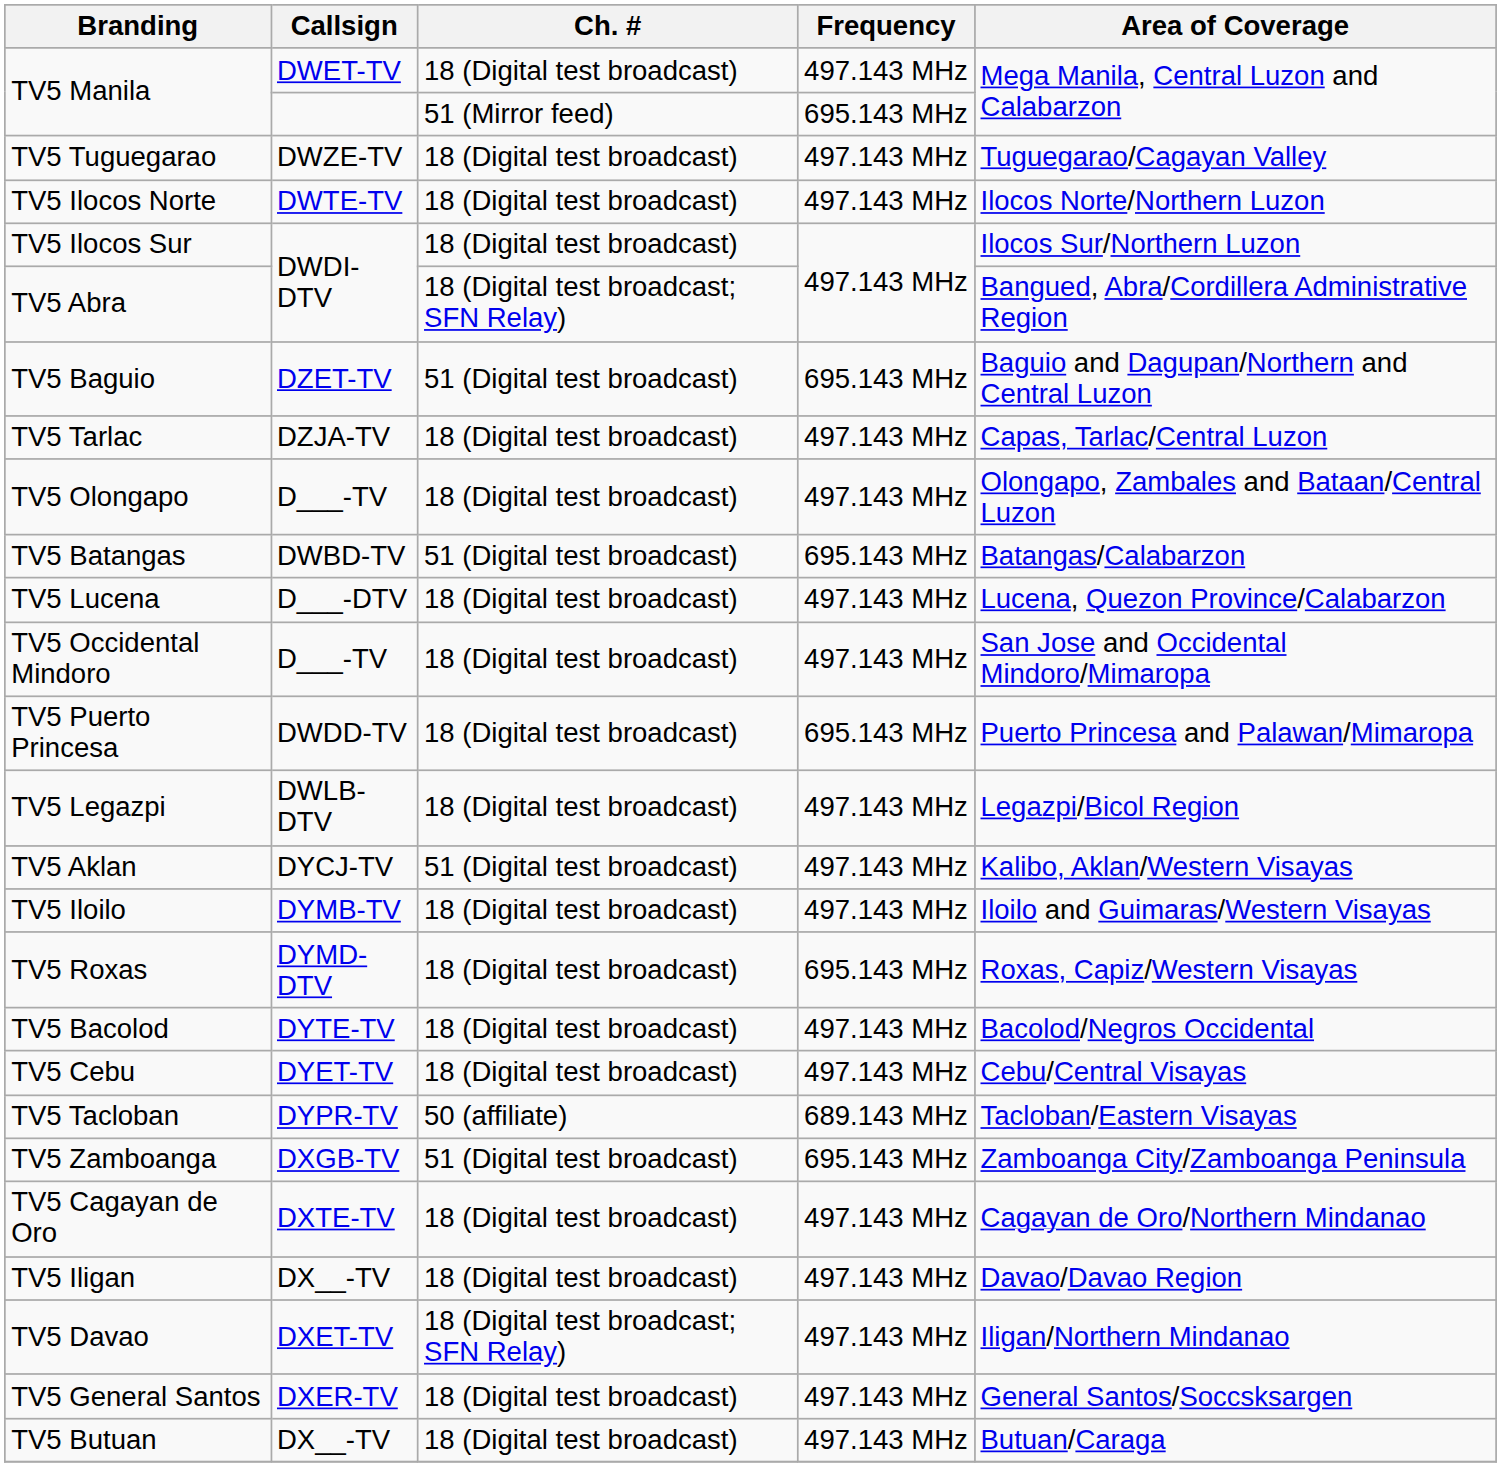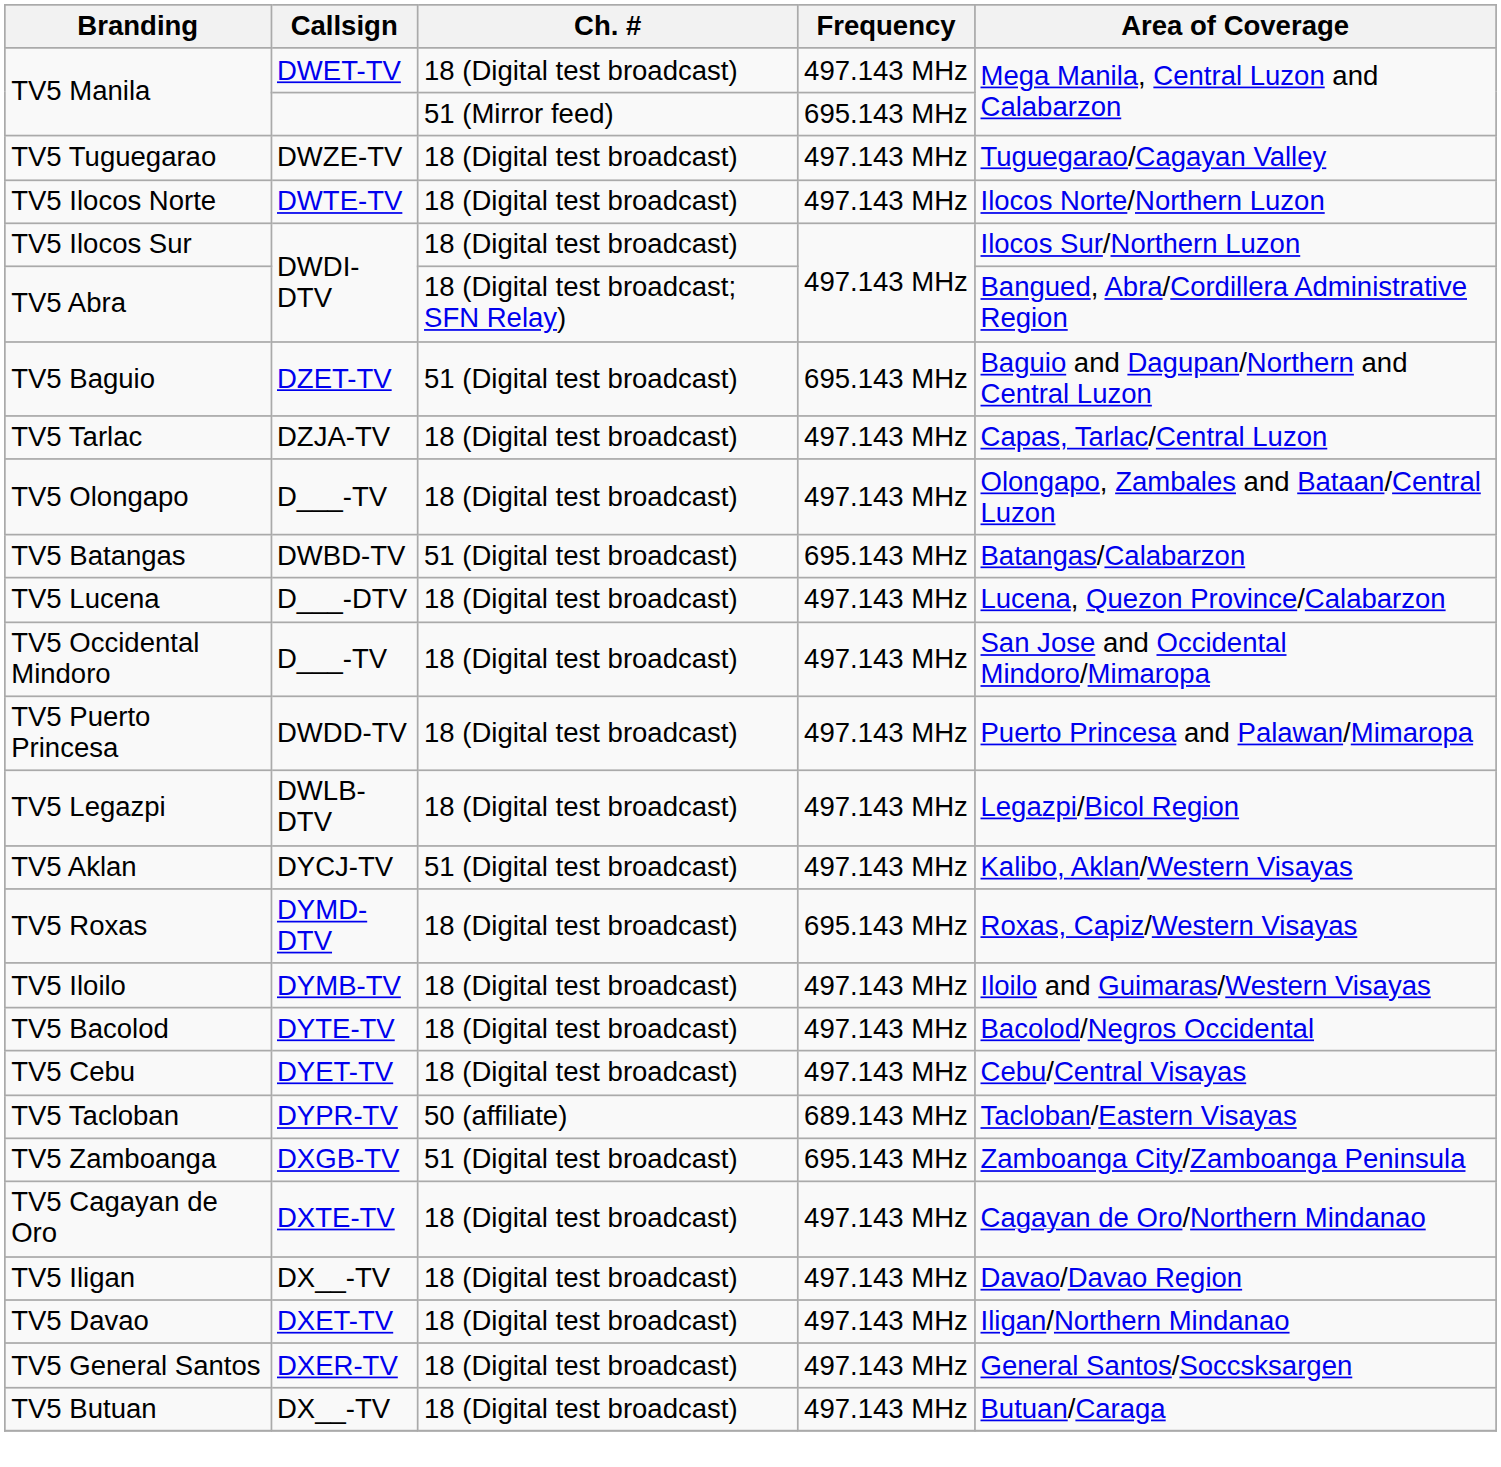TV5 Puerto Princesa | Frequency: 695.143 MHz -> 497.143 MHz
rows swapped: TV5 Roxas <-> TV5 Iloilo
TV5 Davao | Ch. #: 18 (Digital test broadcast; SFN Relay) -> 18 (Digital test broadcast)
